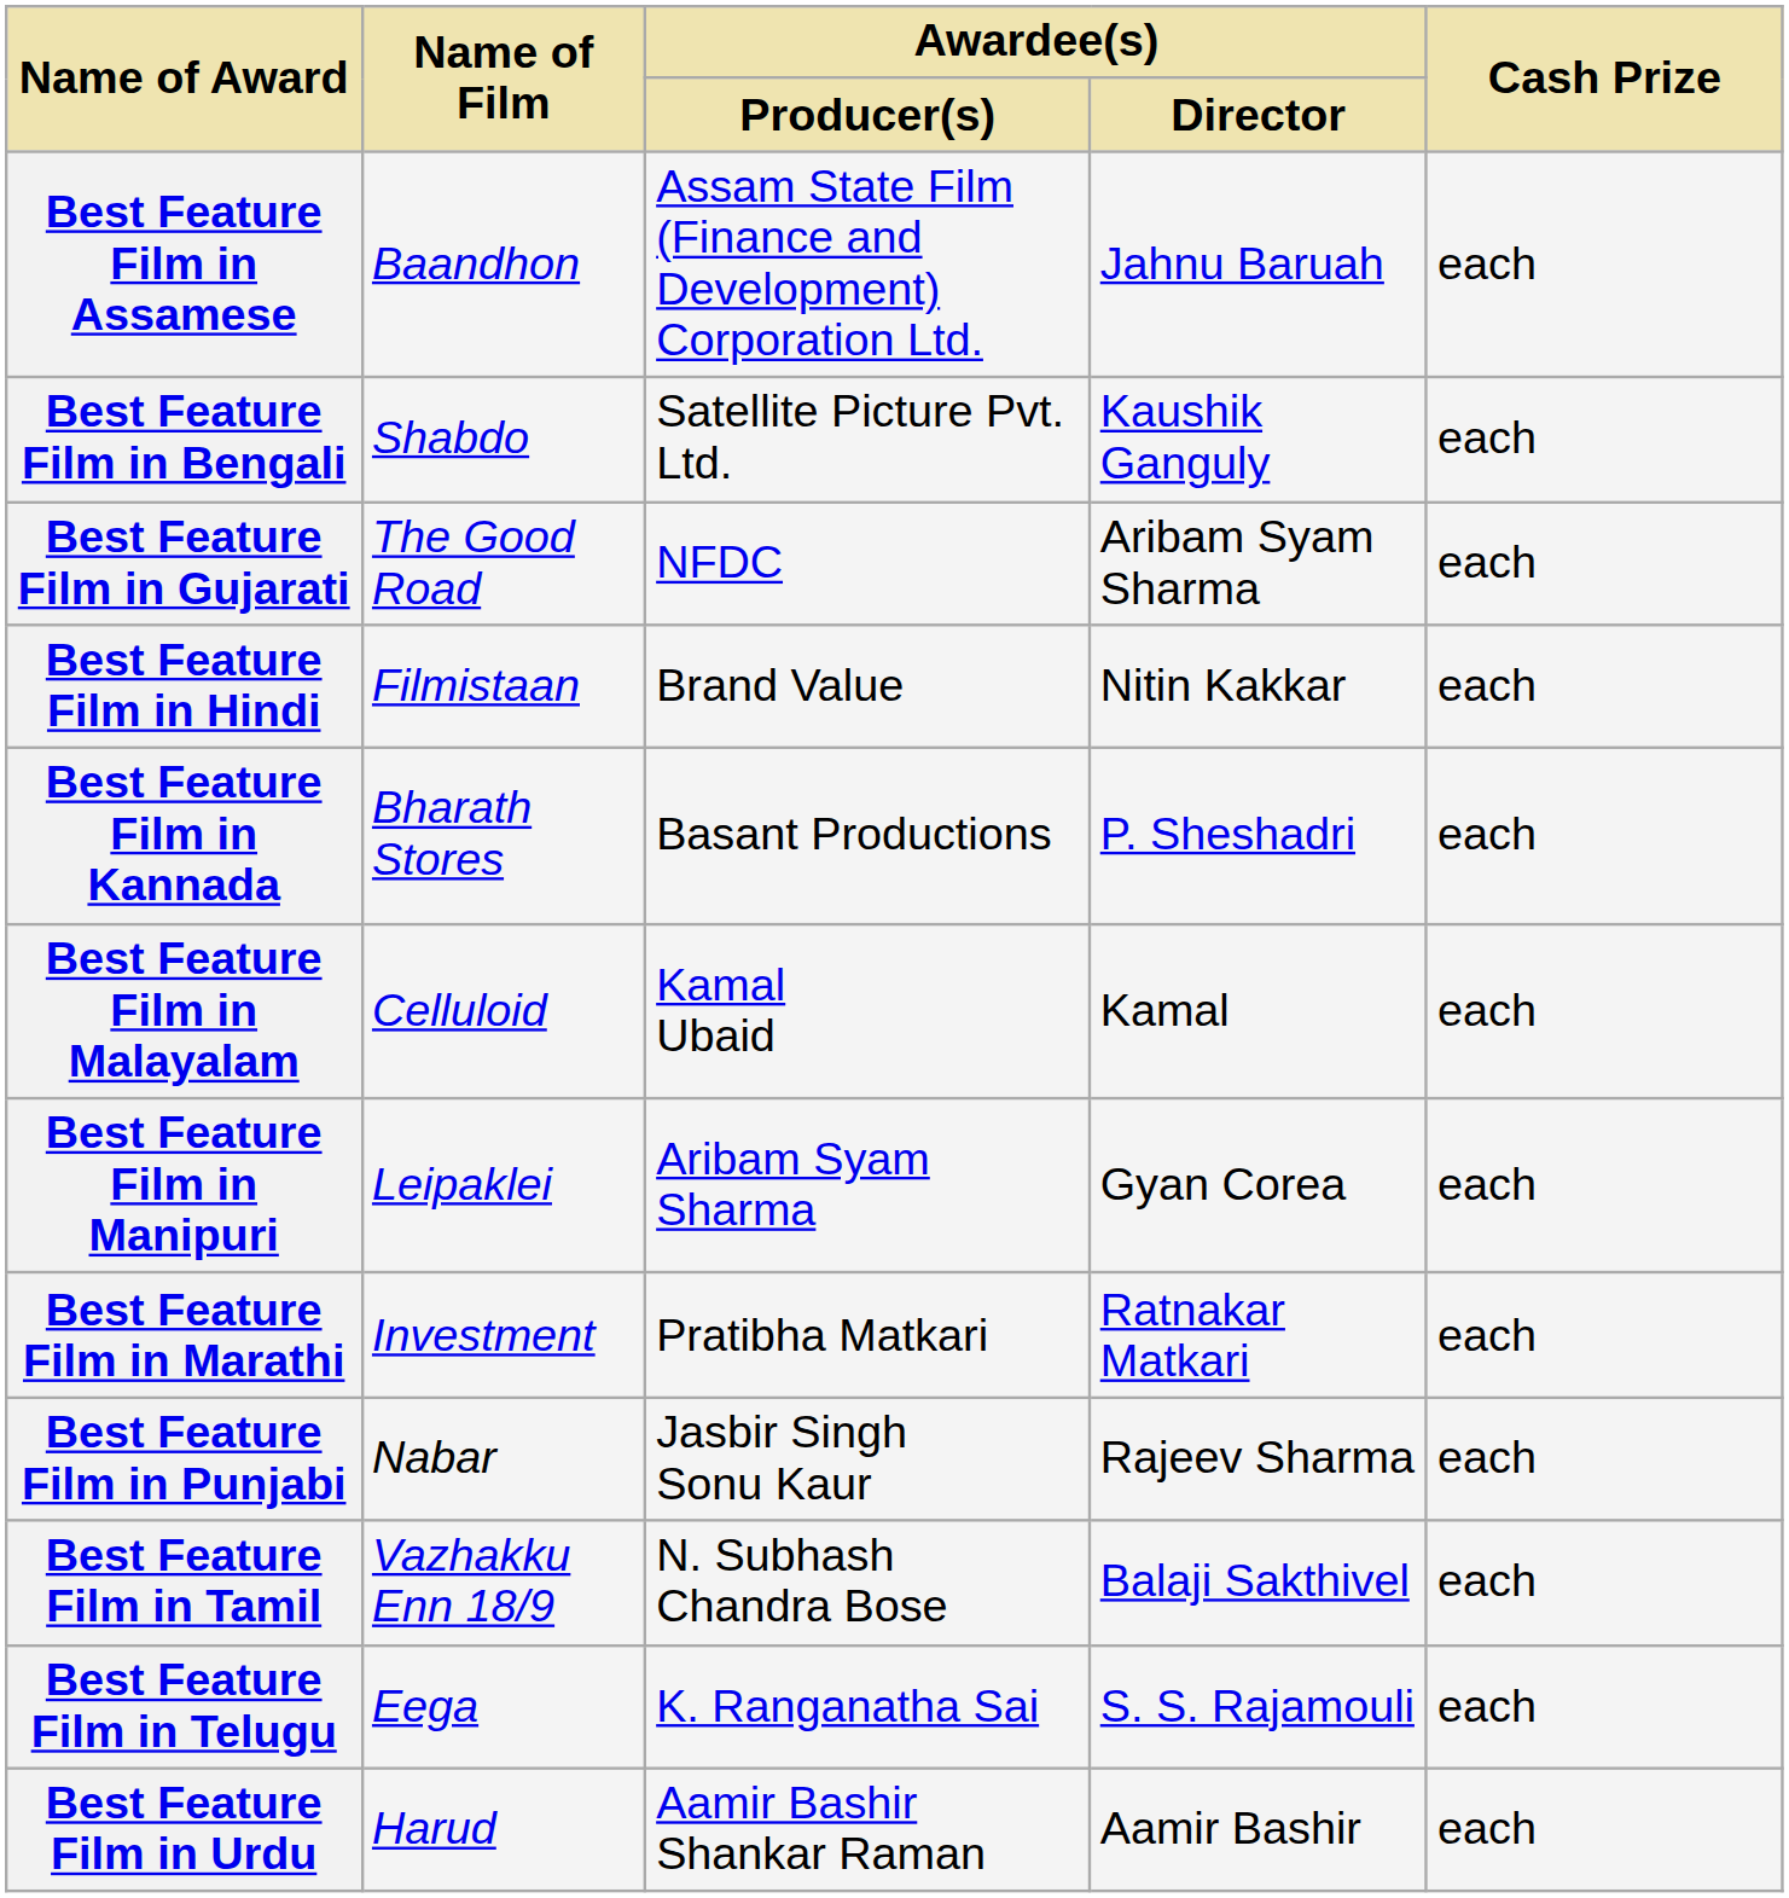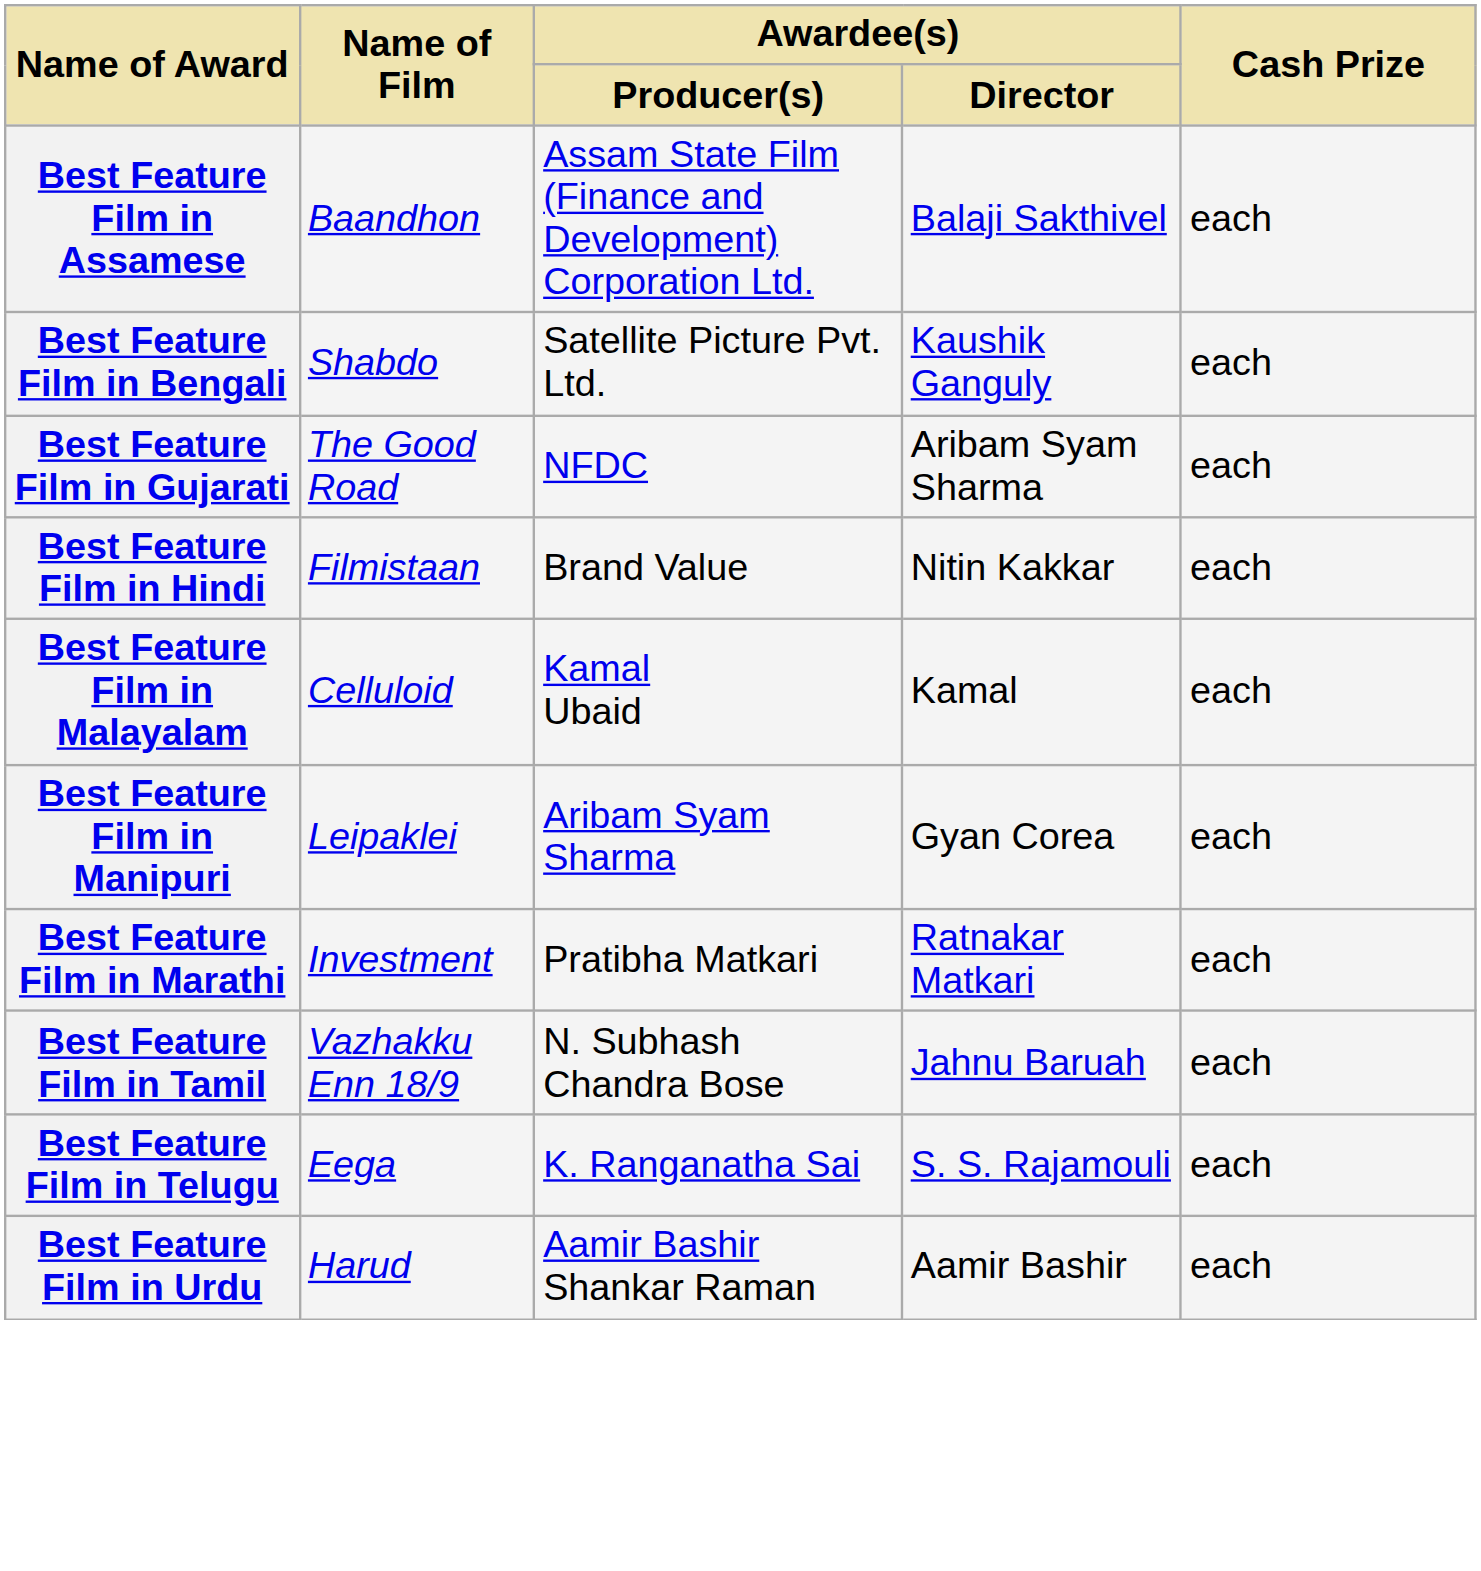Best Feature Film in Assamese | Awardee(s) / Director: Jahnu Baruah -> Balaji Sakthivel
- row: Best Feature Film in Kannada | Bharath Stores | Basant Productions | P. Sheshadri | each
- row: Best Feature Film in Punjabi | Nabar | Jasbir Singh Sonu Kaur | Rajeev Sharma | each
Best Feature Film in Tamil | Awardee(s) / Director: Balaji Sakthivel -> Jahnu Baruah
